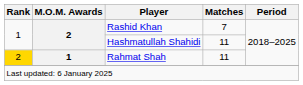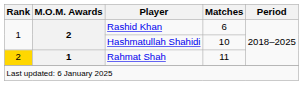Rashid Khan | Matches: 7 -> 6
Hashmatullah Shahidi | Matches: 11 -> 10
